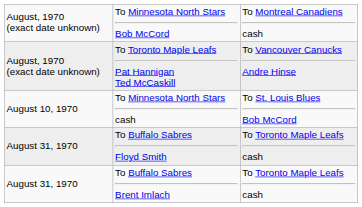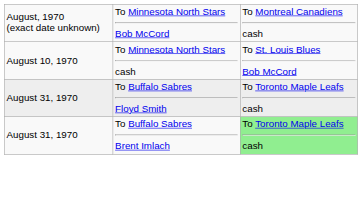- row: August, 1970 (exact date unknown) | To Toronto Maple Leafs Pat Hannigan Ted McCaskill | To Vancouver Canucks Andre Hinse
To Buffalo Sabres Brent Imlach | column 3: no background -> lightgreen background
